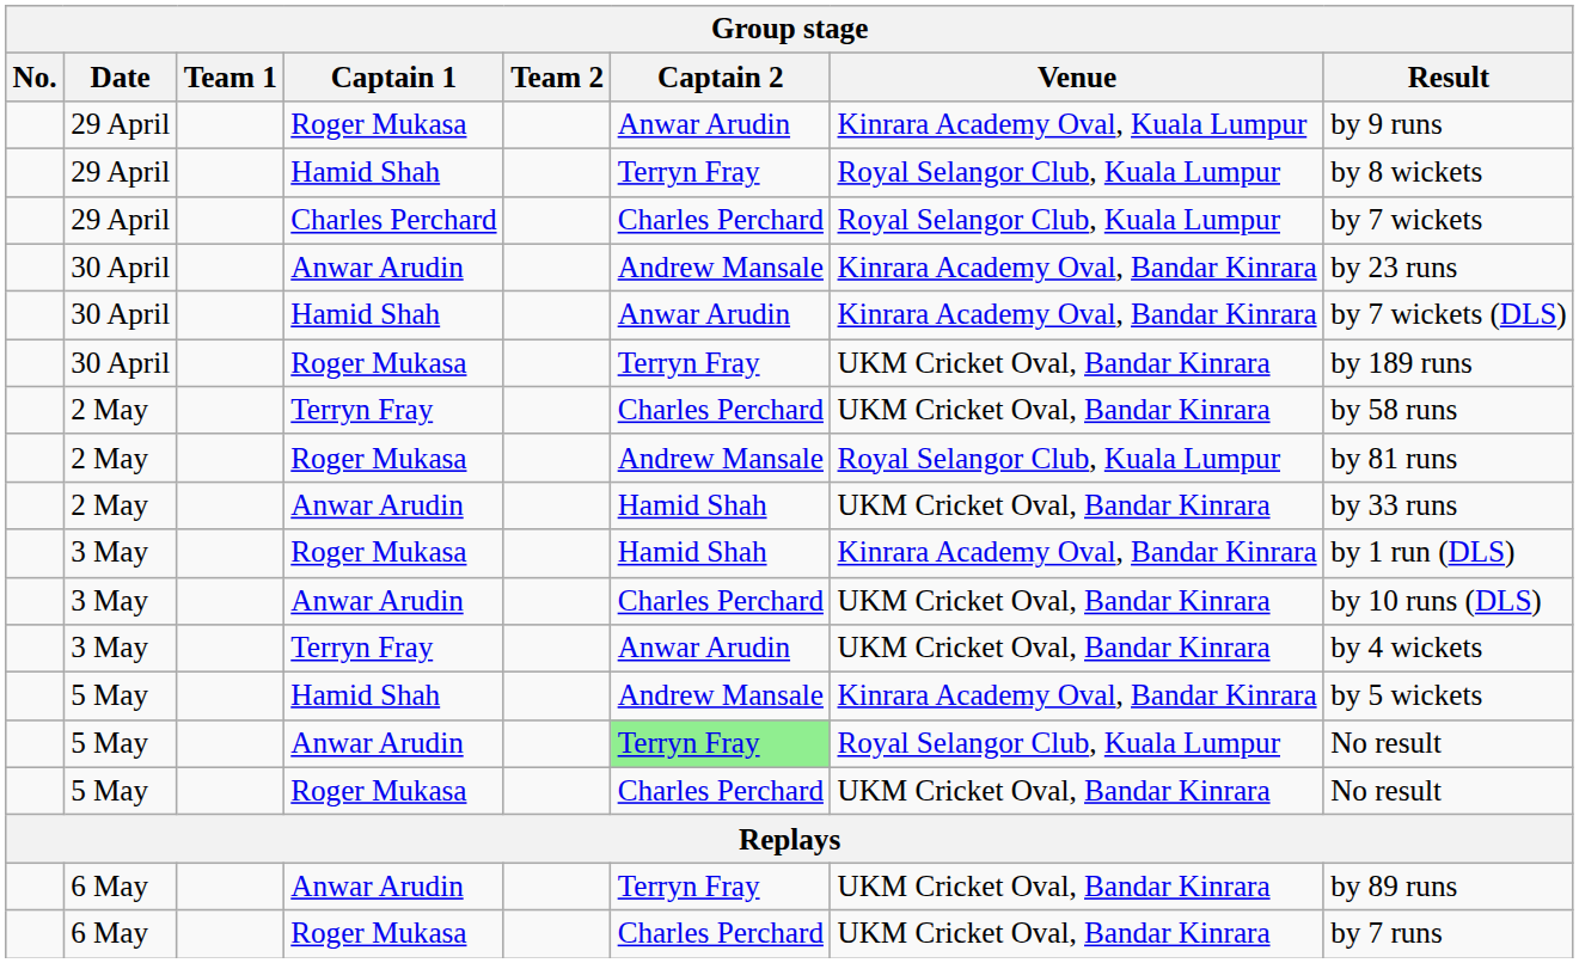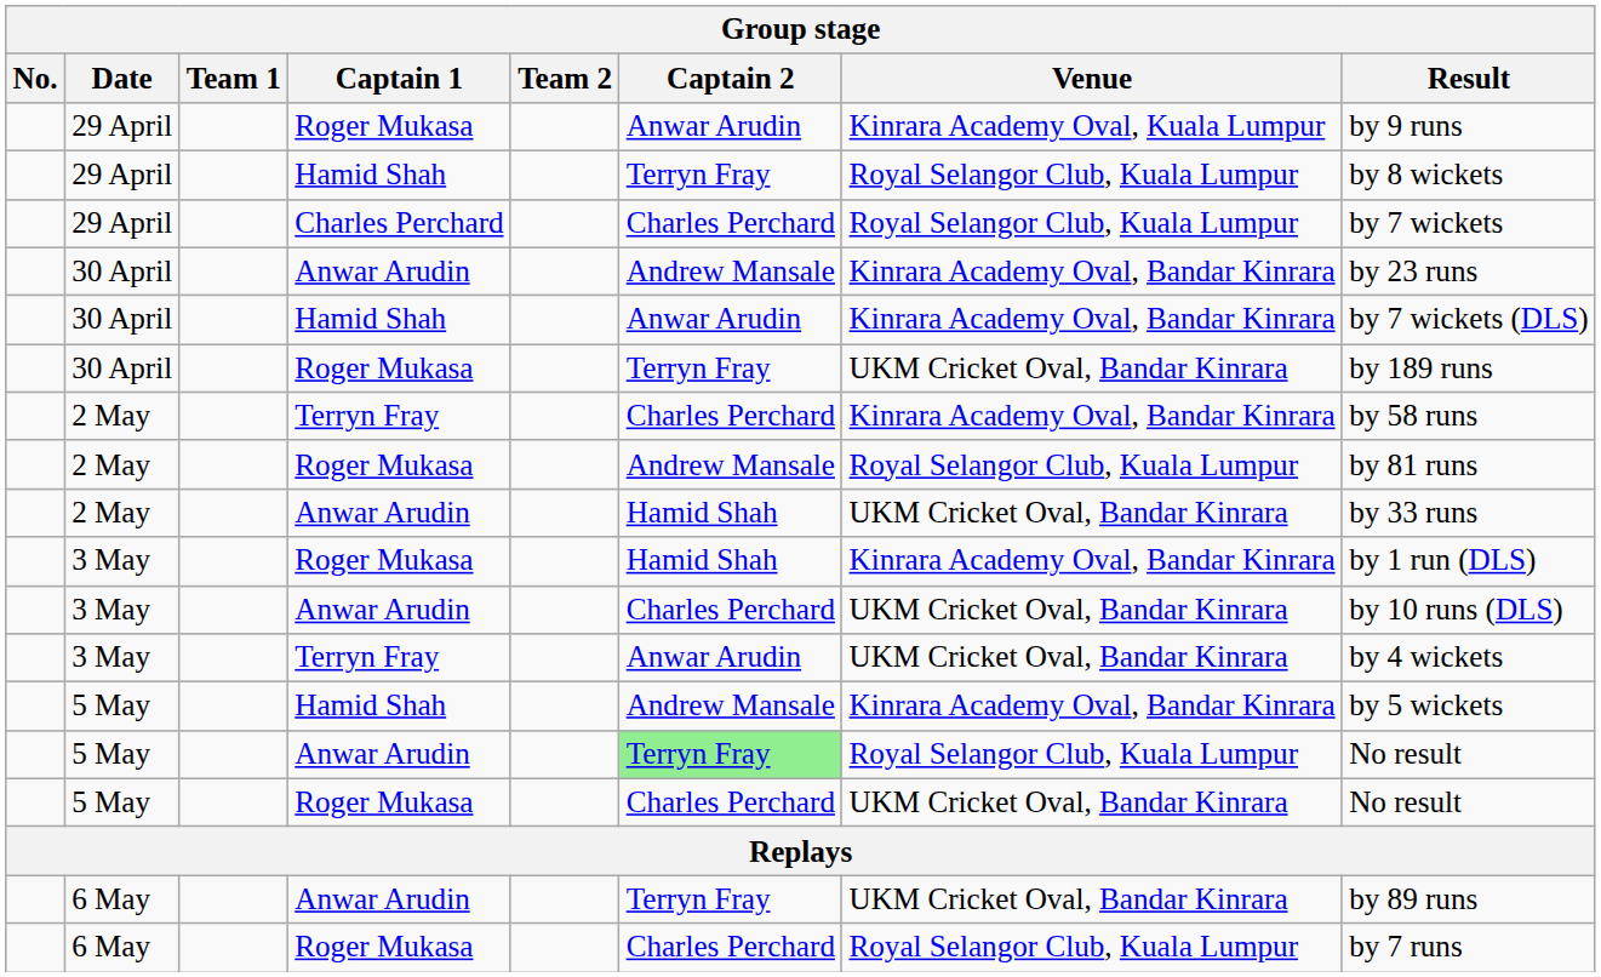2 May / Terryn Fray | Venue: UKM Cricket Oval, Bandar Kinrara -> Kinrara Academy Oval, Bandar Kinrara
6 May / Roger Mukasa | Venue: UKM Cricket Oval, Bandar Kinrara -> Royal Selangor Club, Kuala Lumpur
